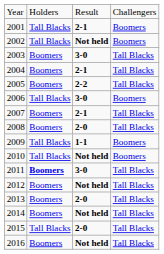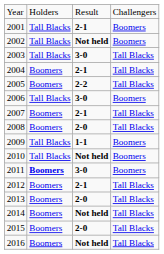2003 | column 2: Boomers -> Tall Blacks
2011 | column 4: Tall Blacks -> Boomers
2012 | column 3: Not held -> 2-1
2015 | column 2: Tall Blacks -> Boomers
